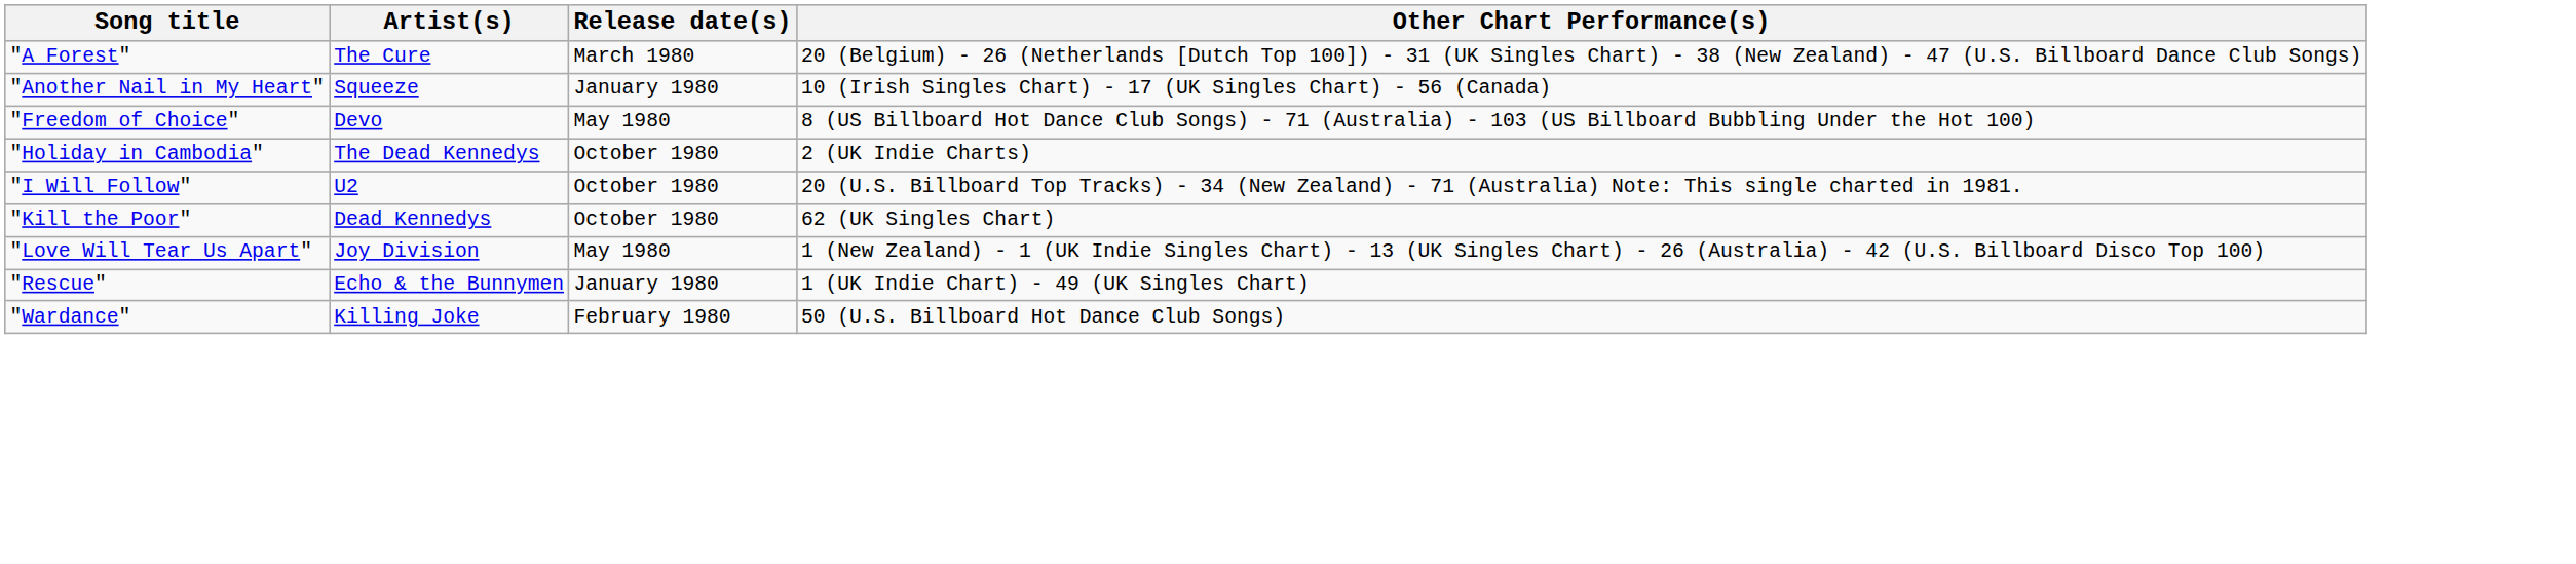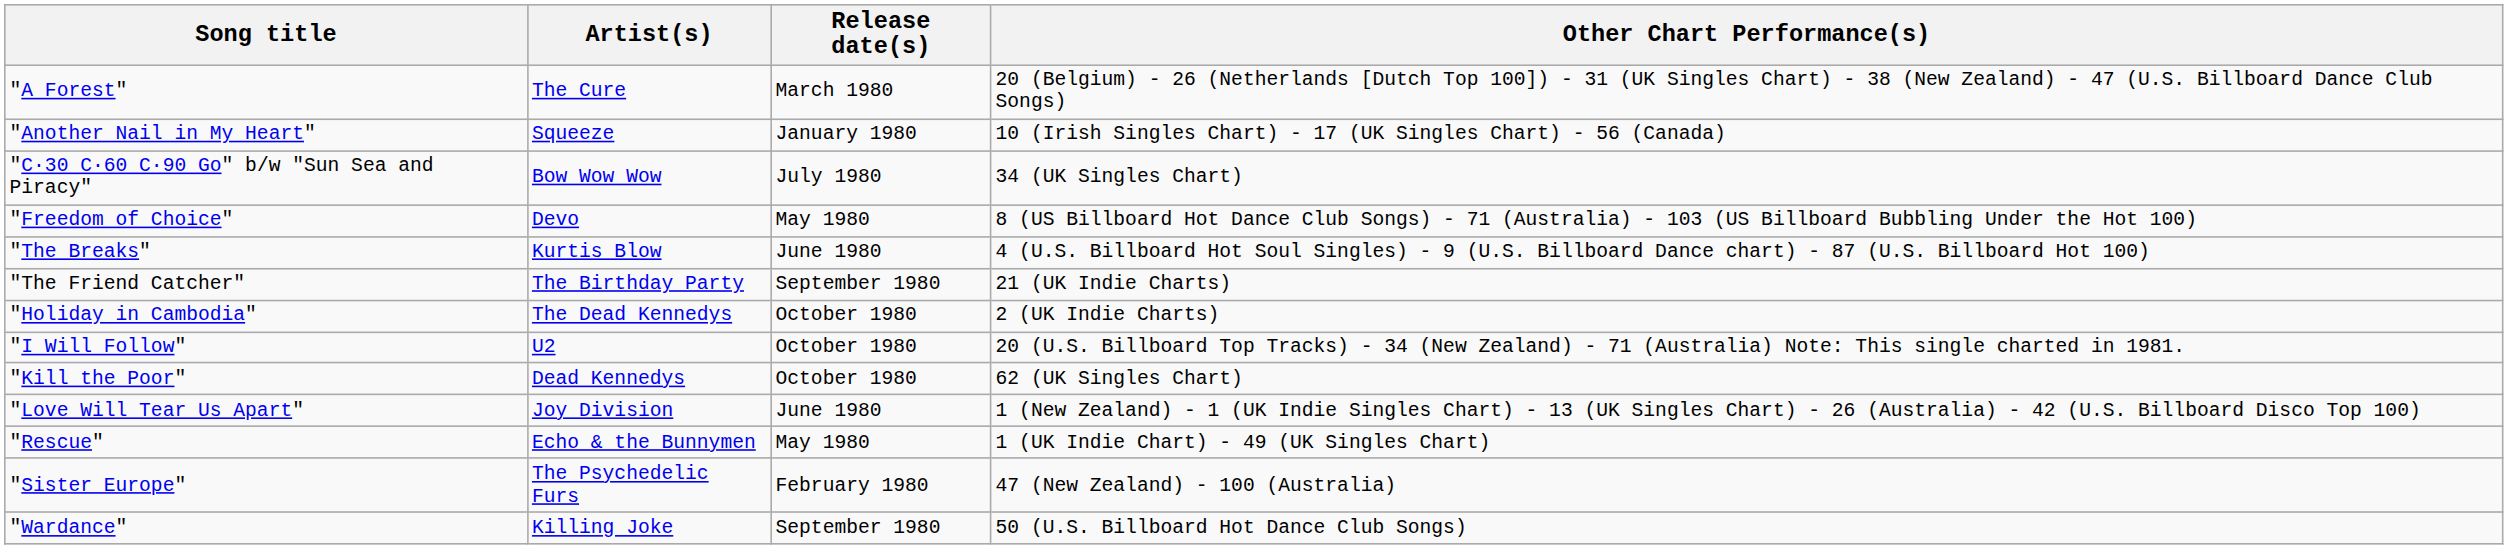+ row: "C·30 C·60 C·90 Go" b/w "Sun Sea and Piracy" | Bow Wow Wow | July 1980 | 34 (UK Singles Chart)
+ row: "The Breaks" | Kurtis Blow | June 1980 | 4 (U.S. Billboard Hot Soul Singles) - 9 (U.S. Billboard Dance chart) - 87 (U.S. Billboard Hot 100)
+ row: "The Friend Catcher" | The Birthday Party | September 1980 | 21 (UK Indie Charts)
"Love Will Tear Us Apart" | Release date(s): May 1980 -> June 1980
"Rescue" | Release date(s): January 1980 -> May 1980
+ row: "Sister Europe" | The Psychedelic Furs | February 1980 | 47 (New Zealand) - 100 (Australia)
"Wardance" | Release date(s): February 1980 -> September 1980
